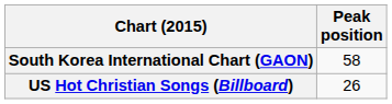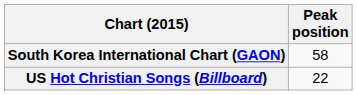US Hot Christian Songs (Billboard) | Peak position: 26 -> 22
